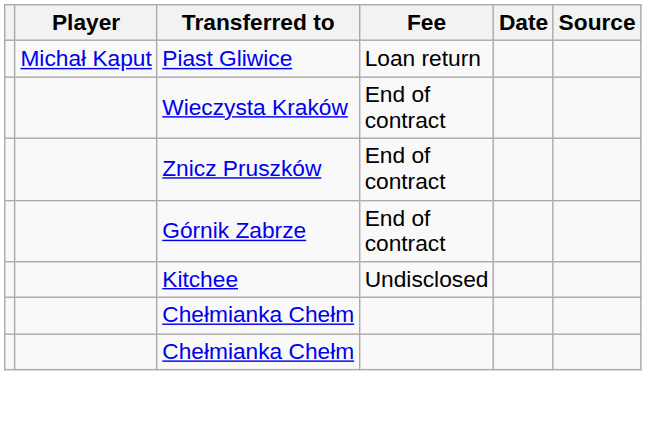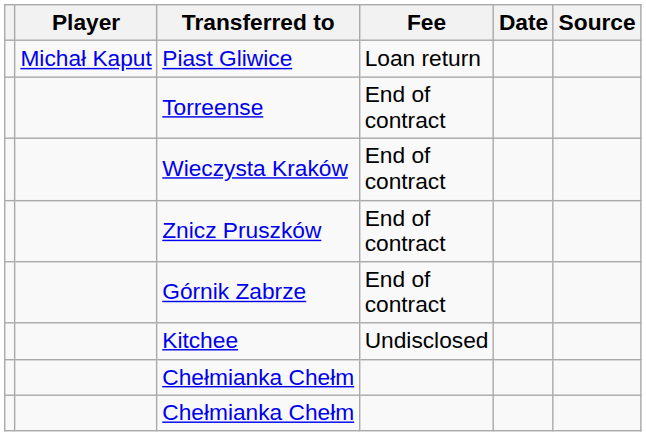+ row: Torreense | End of contract
